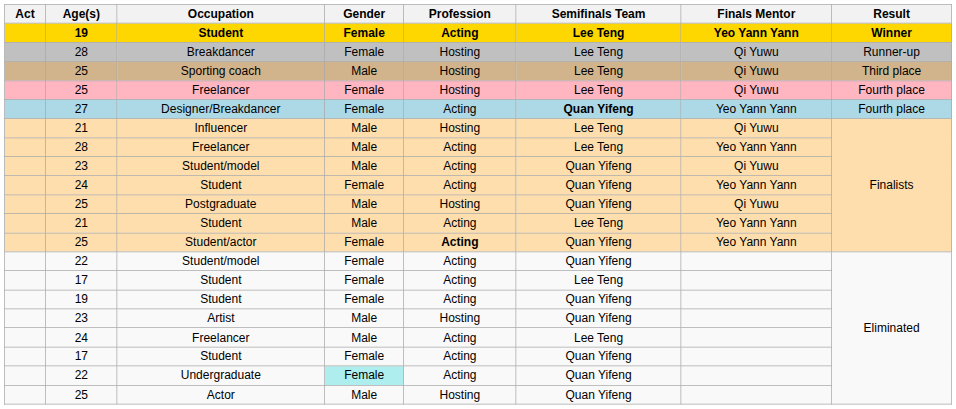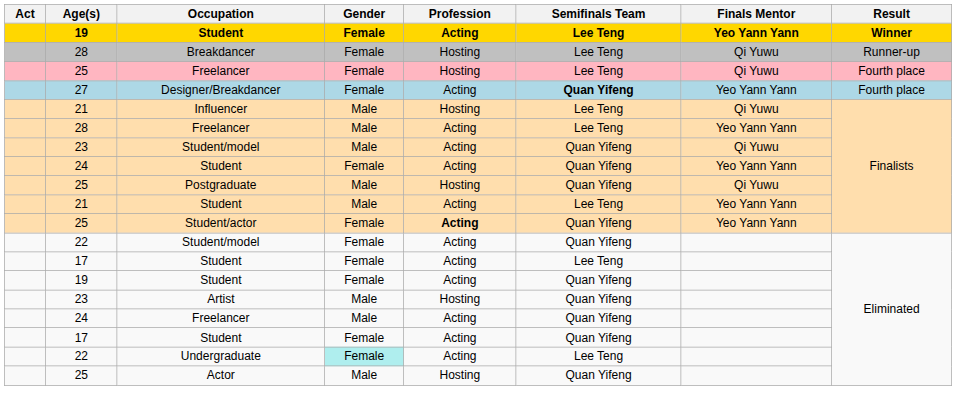- row: 25 | Sporting coach | Male | Hosting | Lee Teng | Qi Yuwu | Third place
24 / Freelancer | Semifinals Team: Lee Teng -> Quan Yifeng
Undergraduate | Semifinals Team: Quan Yifeng -> Lee Teng
